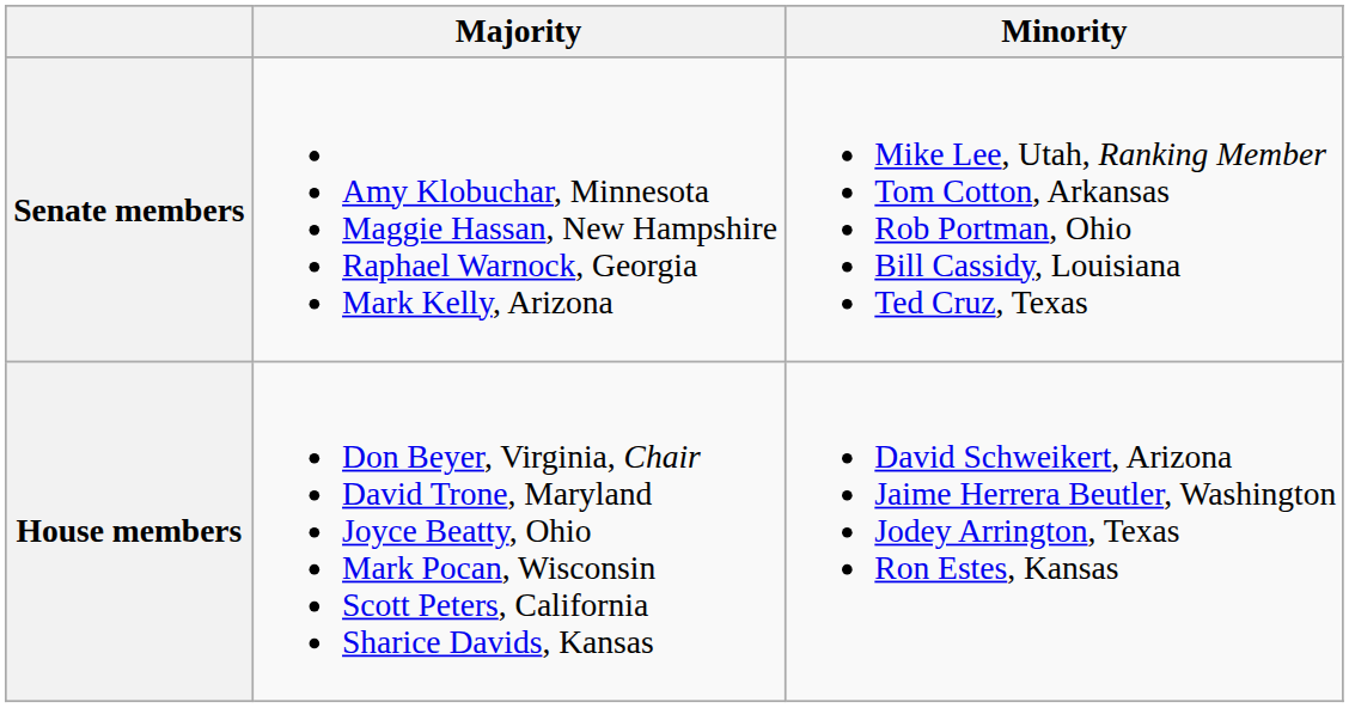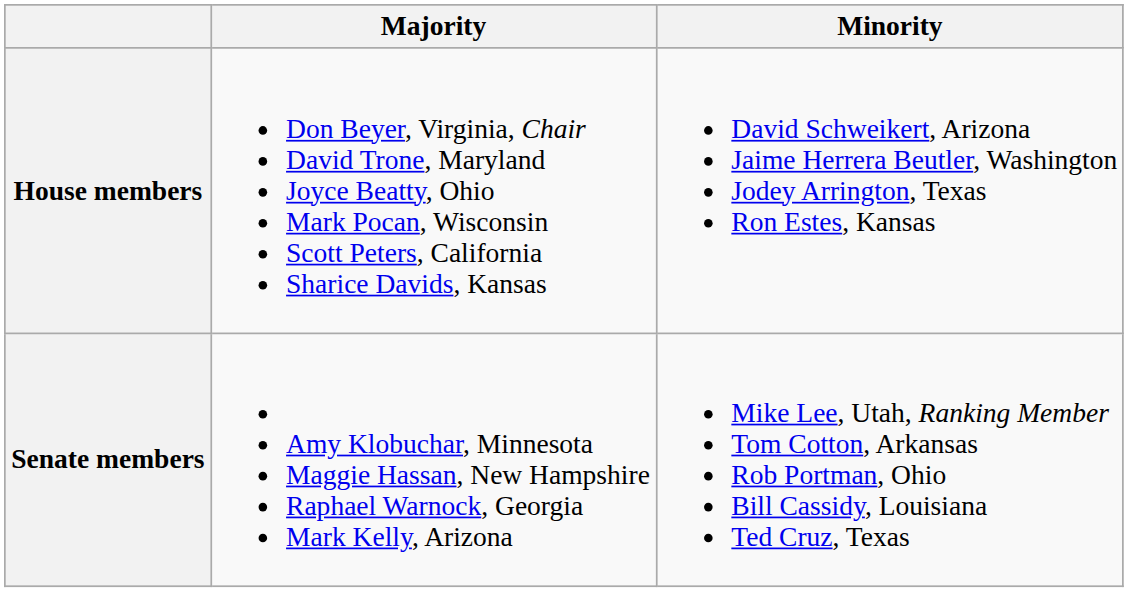rows swapped: Senate members <-> House members
